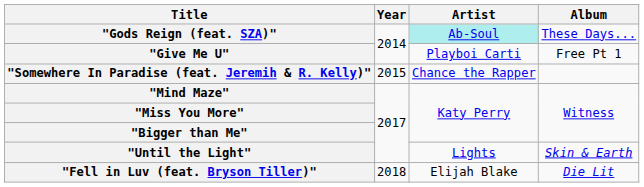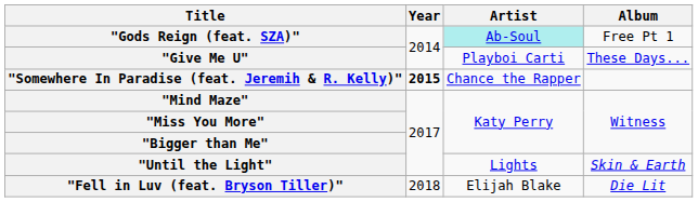"Gods Reign (feat. SZA)" | Album: These Days... -> Free Pt 1
"Give Me U" | Album: Free Pt 1 -> These Days...
"Somewhere In Paradise (feat. Jeremih & R. Kelly)" | Year: normal -> bold
